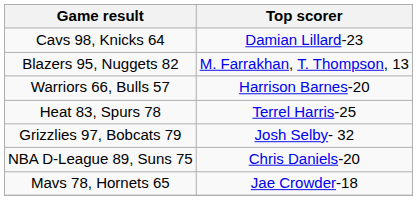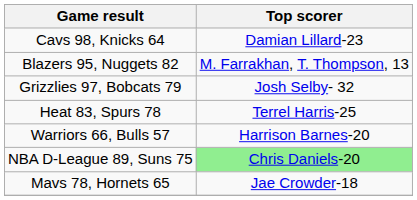rows swapped: Grizzlies 97, Bobcats 79 <-> Warriors 66, Bulls 57
NBA D-League 89, Suns 75 | Top scorer: no background -> lightgreen background
